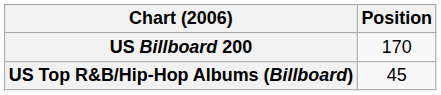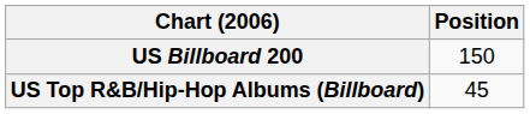US Billboard 200 | Position: 170 -> 150
